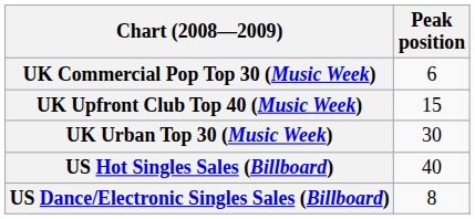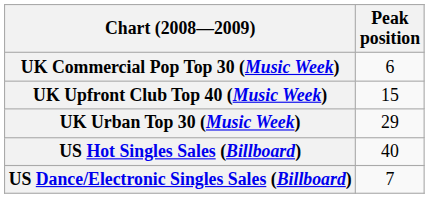UK Urban Top 30 (Music Week) | Peak position: 30 -> 29
US Dance/Electronic Singles Sales (Billboard) | Peak position: 8 -> 7
